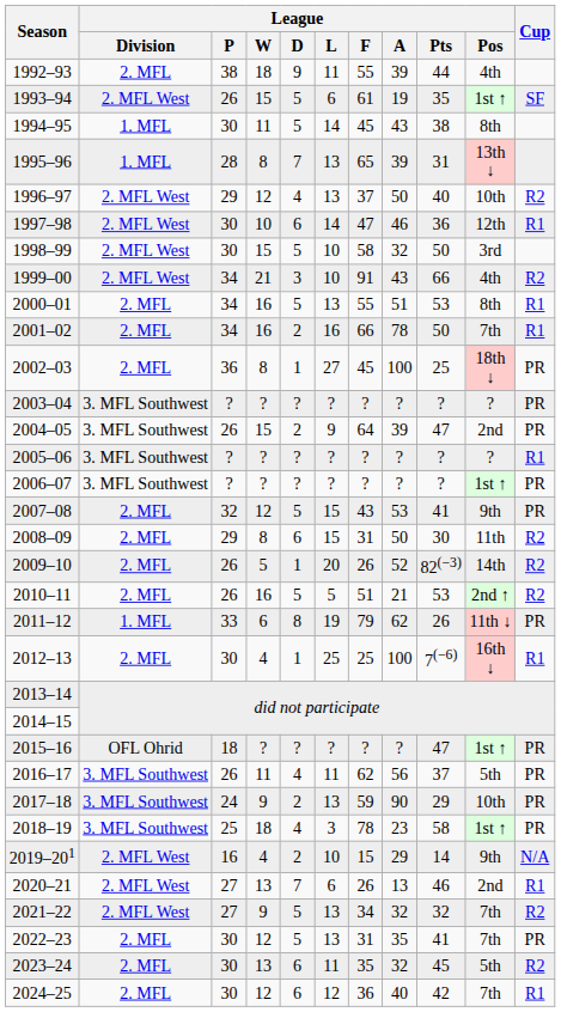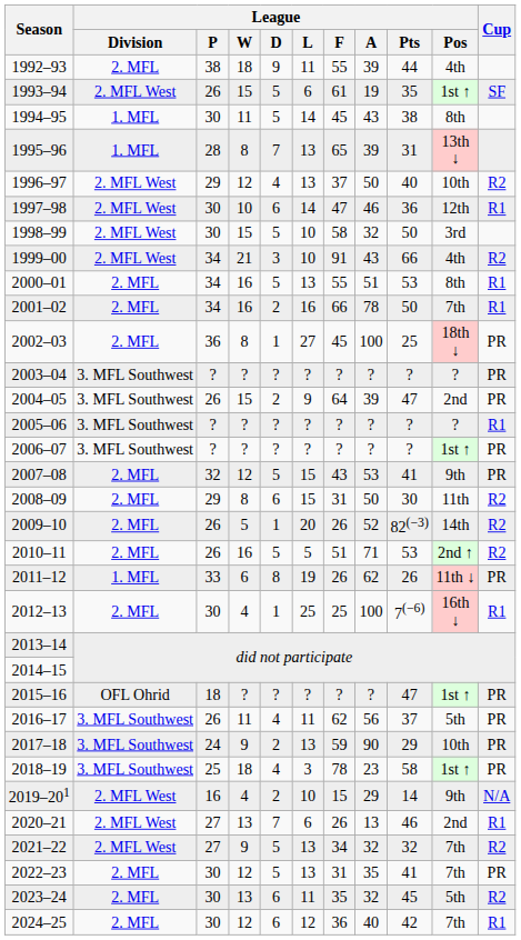2010–11 | League / A: 21 -> 71
2011–12 | League / F: 79 -> 26
